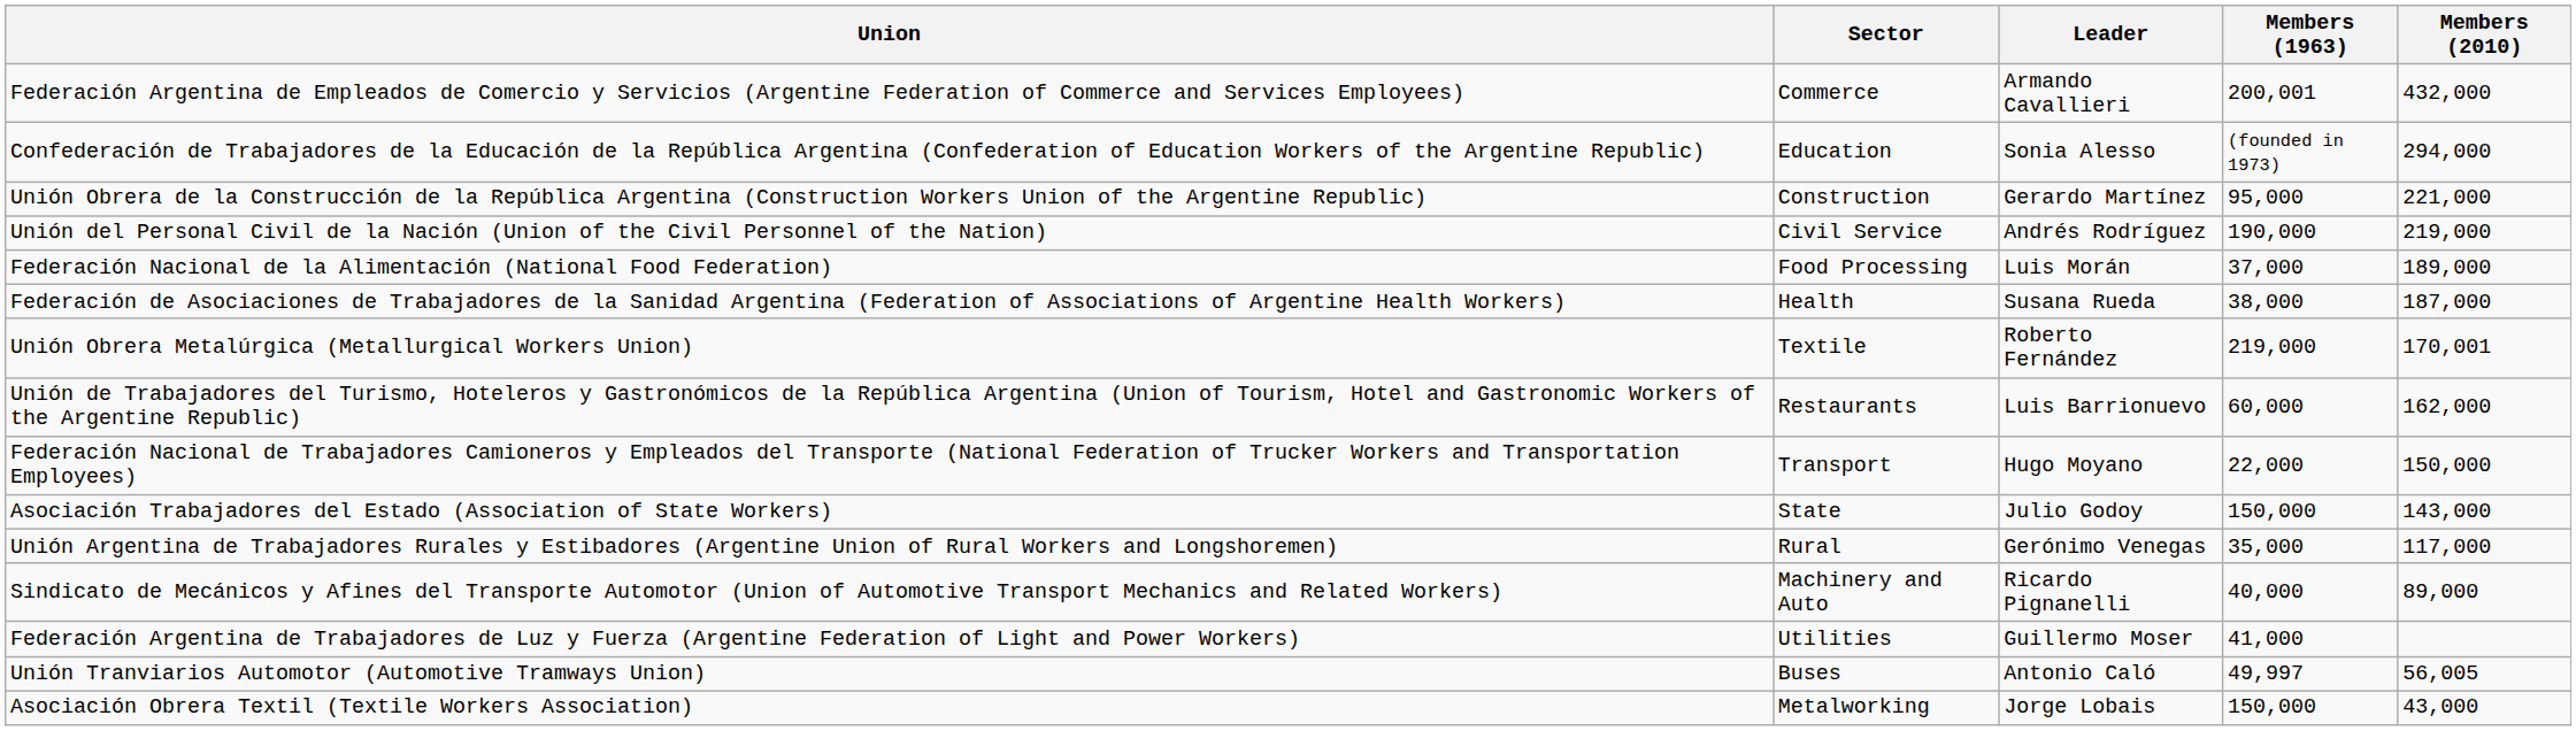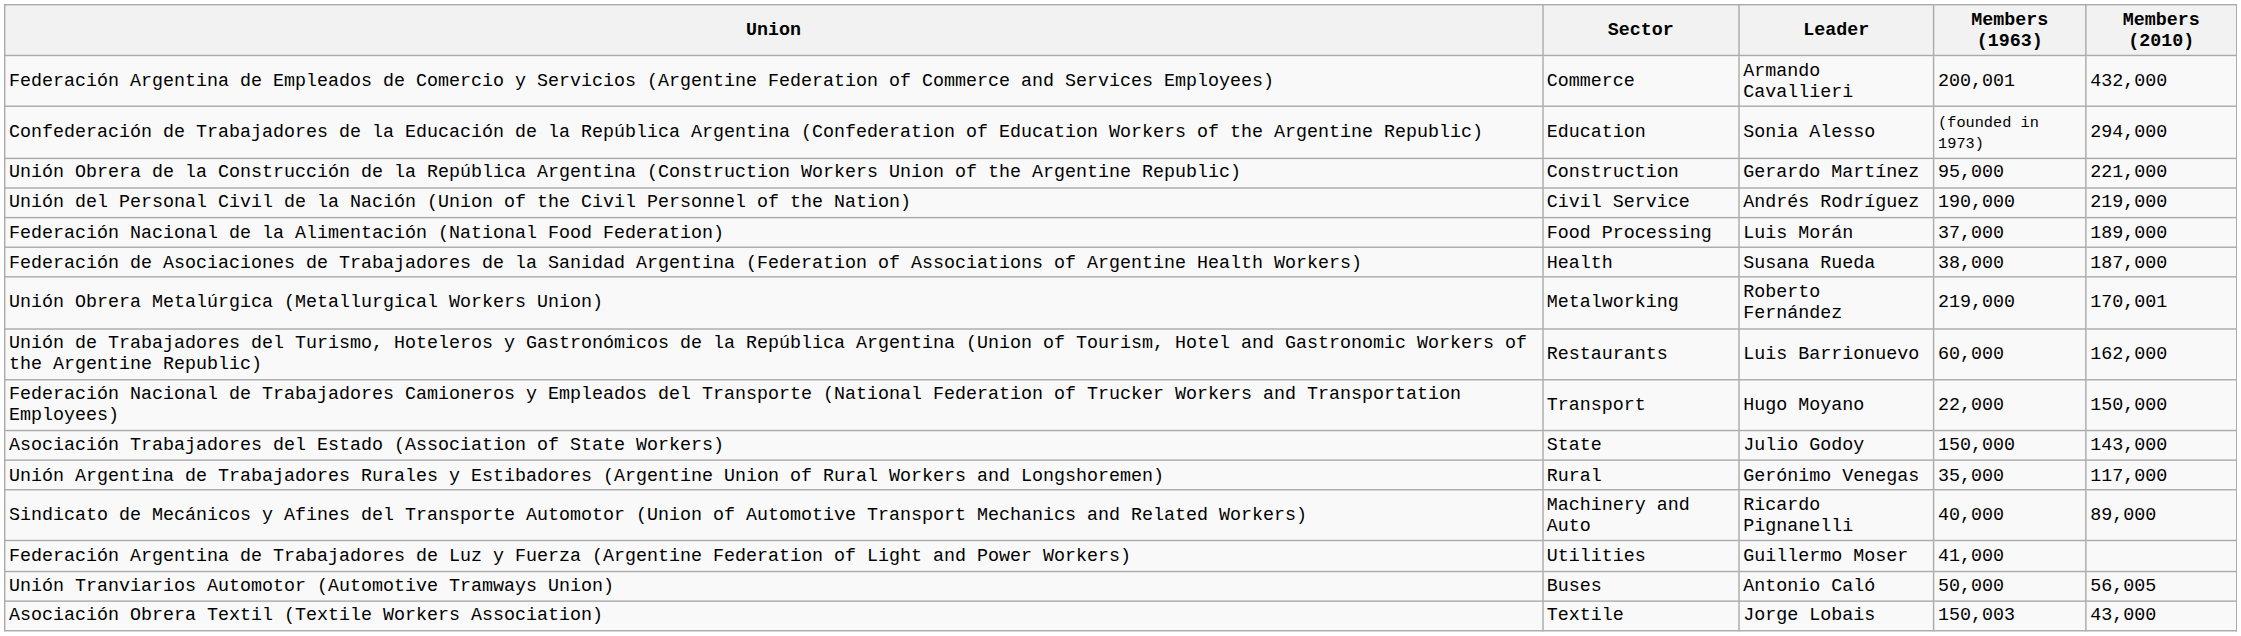Unión Obrera Metalúrgica (Metallurgical Workers Union) | Sector: Textile -> Metalworking
Unión Tranviarios Automotor (Automotive Tramways Union) | Members (1963): 49,997 -> 50,000
Asociación Obrera Textil (Textile Workers Association) | Sector: Metalworking -> Textile
Asociación Obrera Textil (Textile Workers Association) | Members (1963): 150,000 -> 150,003
